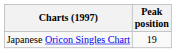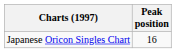Japanese Oricon Singles Chart | Peak position: 19 -> 16
